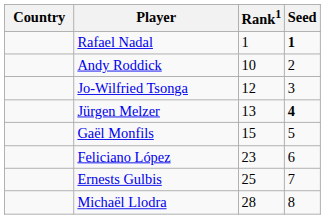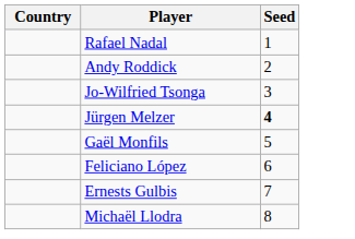- column: Rank1 | 1 | 10 | 12 | 13 | 15 | 23 | 25 | 28
Rafael Nadal | Seed: bold -> normal
